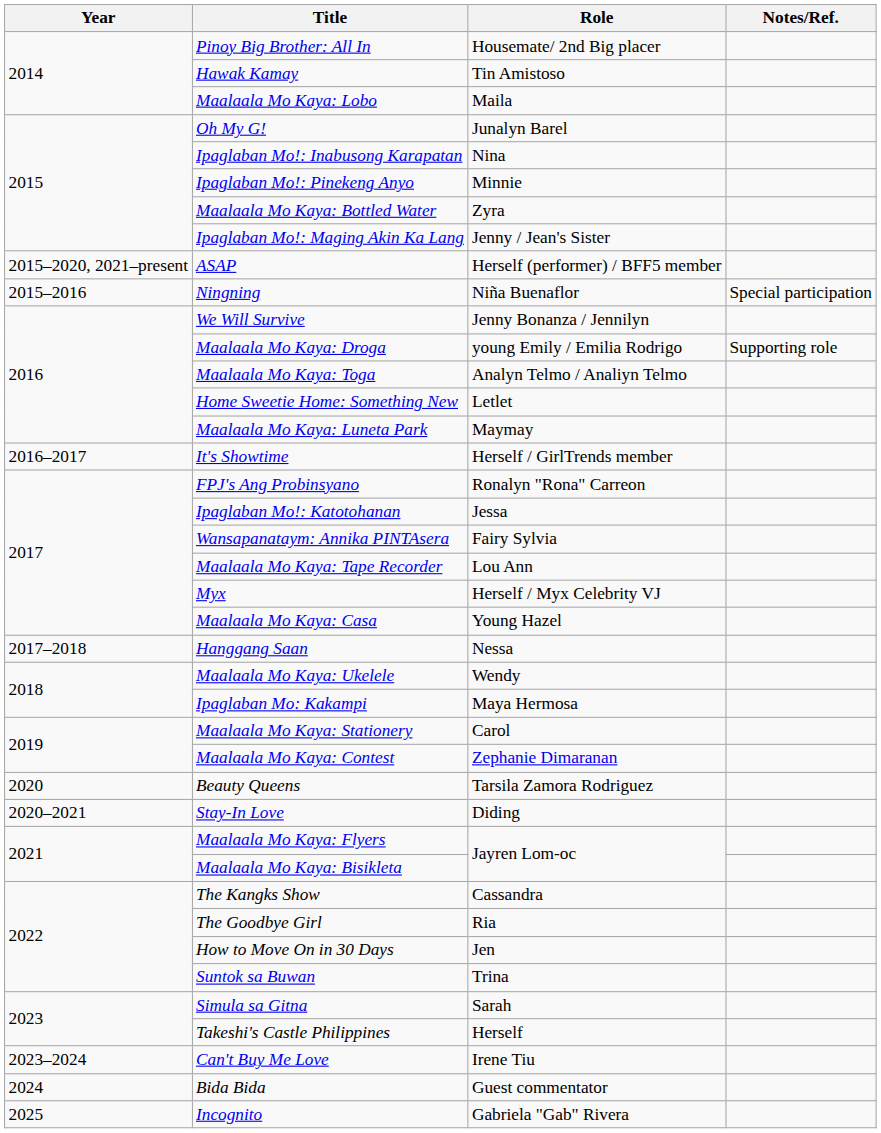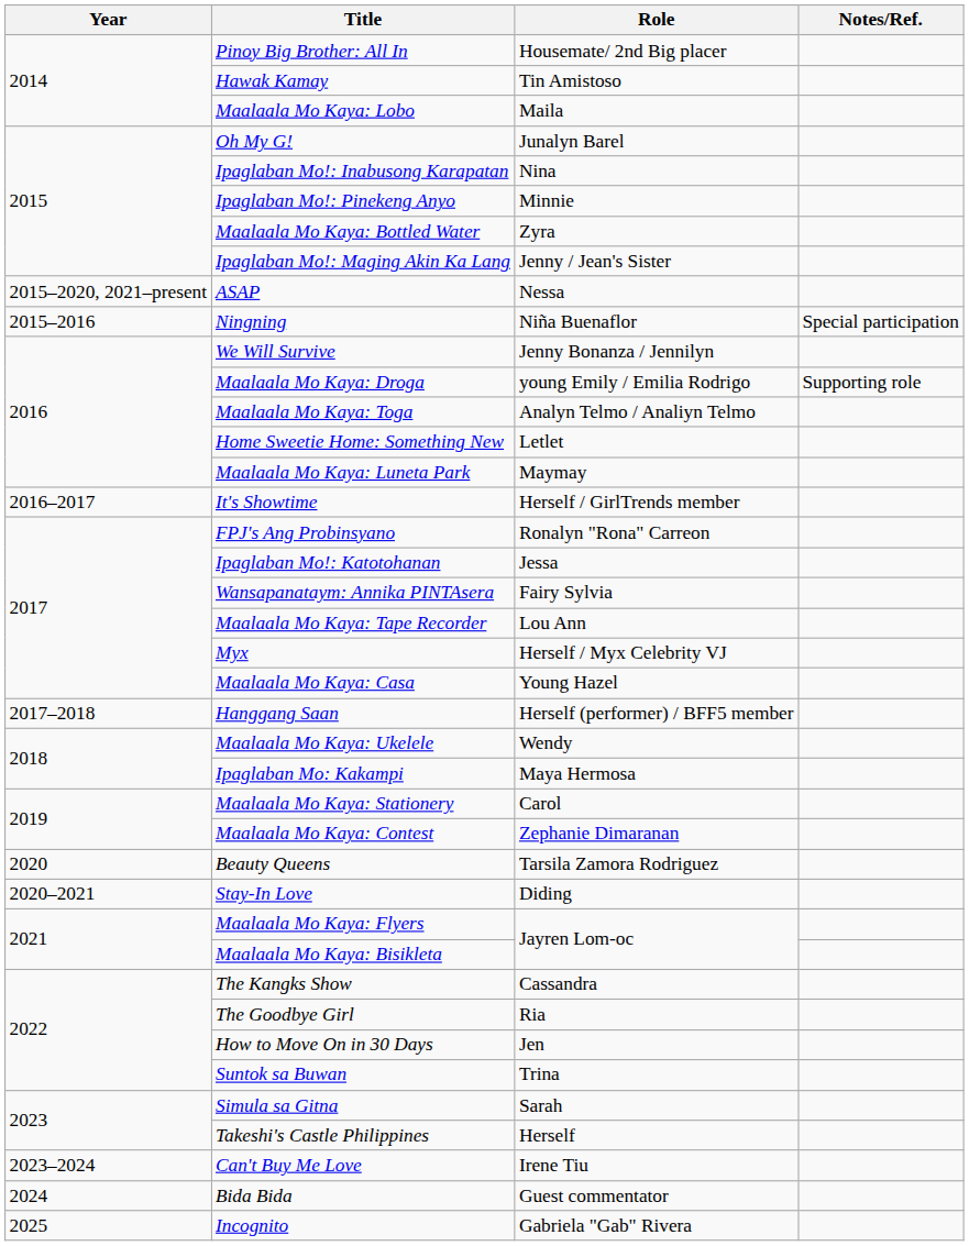ASAP | Role: Herself (performer) / BFF5 member -> Nessa
Hanggang Saan | Role: Nessa -> Herself (performer) / BFF5 member
